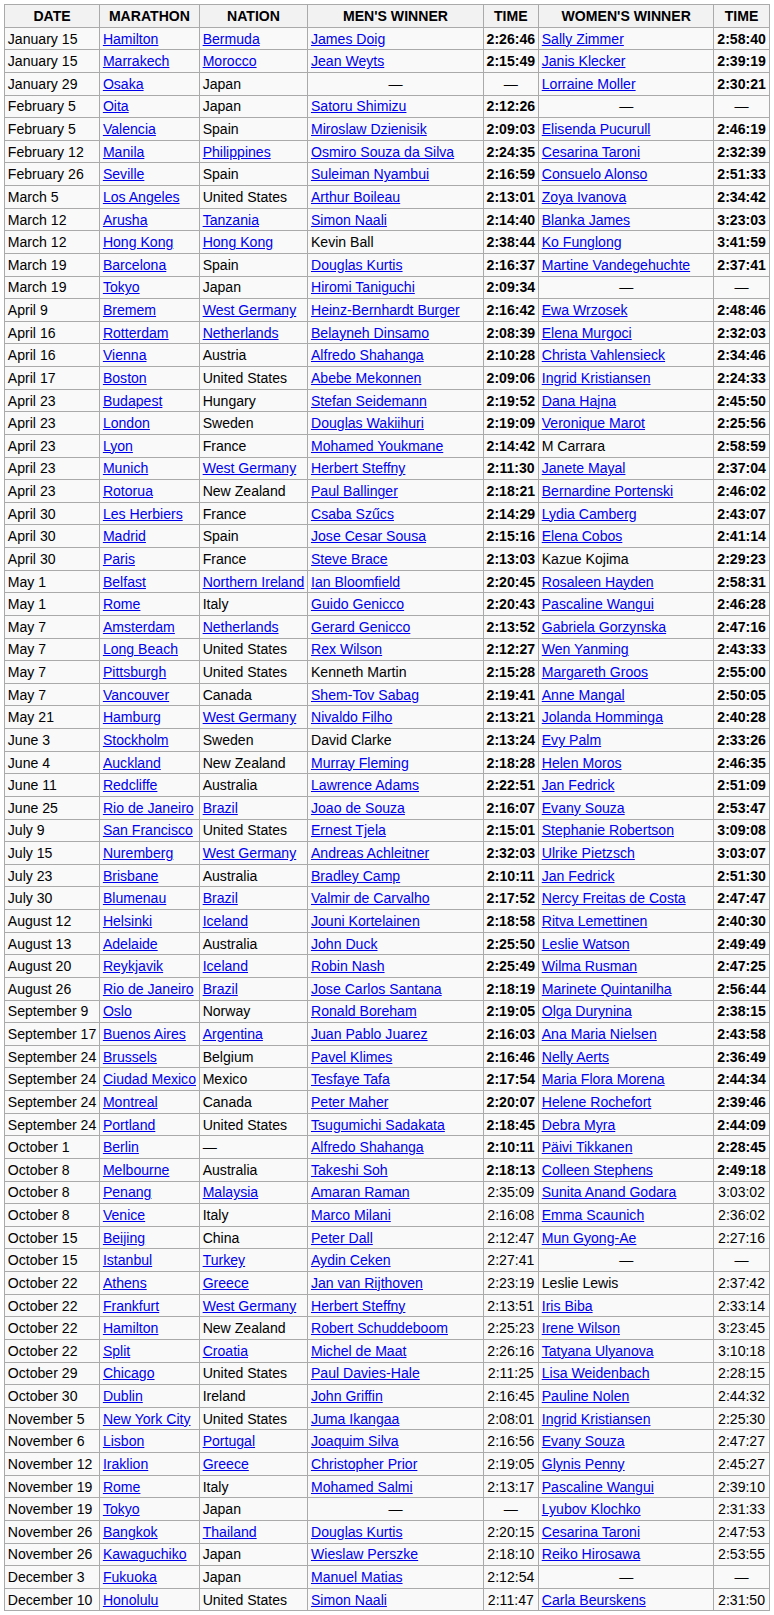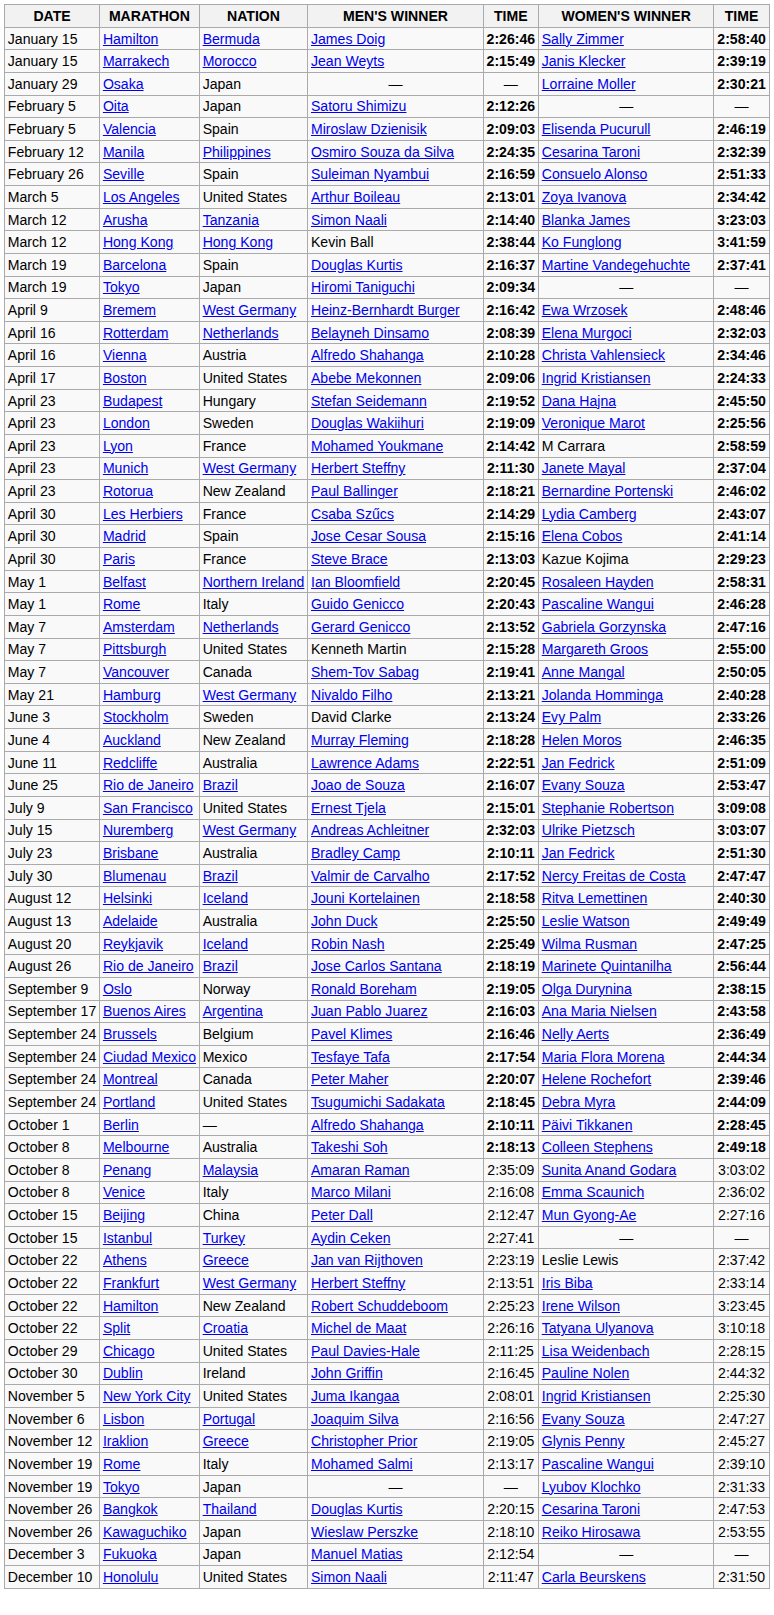- row: May 7 | Long Beach | United States | Rex Wilson | 2:12:27 | Wen Yanming | 2:43:33
